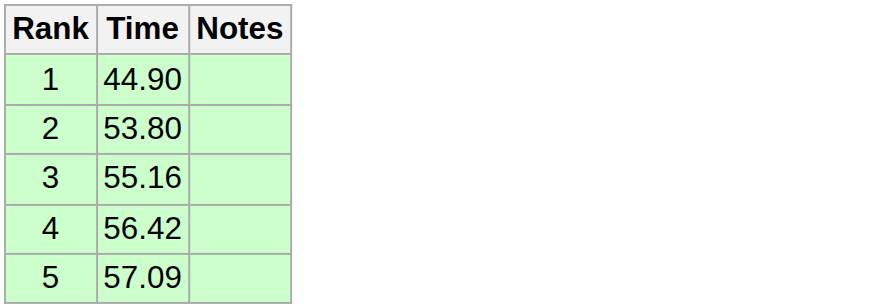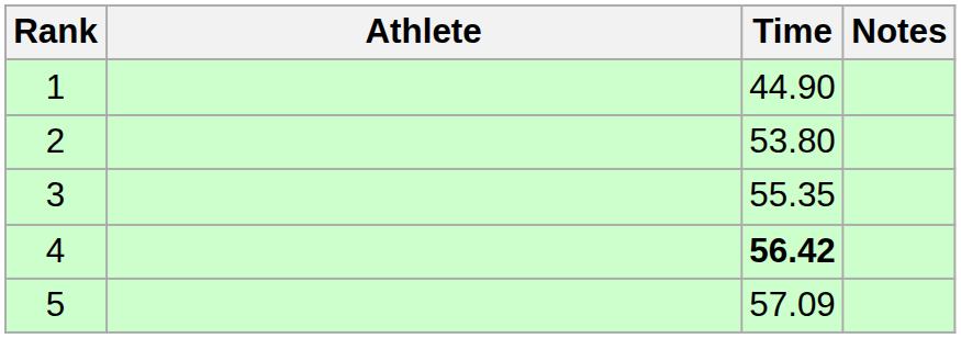+ column: Athlete
3 | Time: 55.16 -> 55.35
4 | Time: normal -> bold
